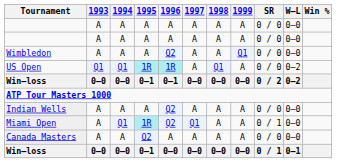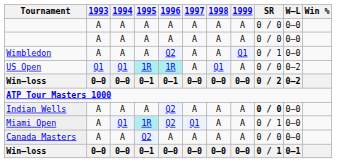Wimbledon | SR: 0 / 0 -> 0 / 1
Indian Wells | SR: normal -> bold
